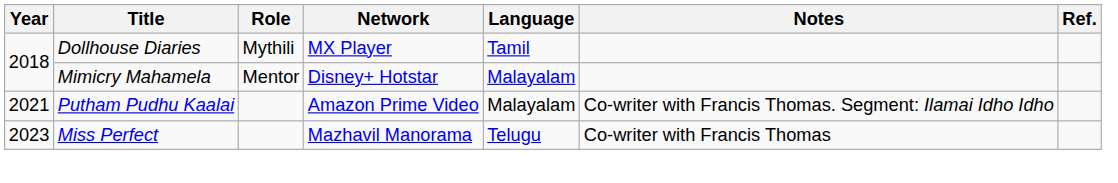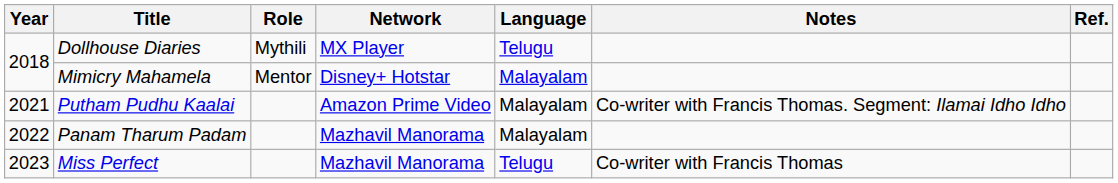Dollhouse Diaries | Language: Tamil -> Telugu
+ row: 2022 | Panam Tharum Padam | Mazhavil Manorama | Malayalam
